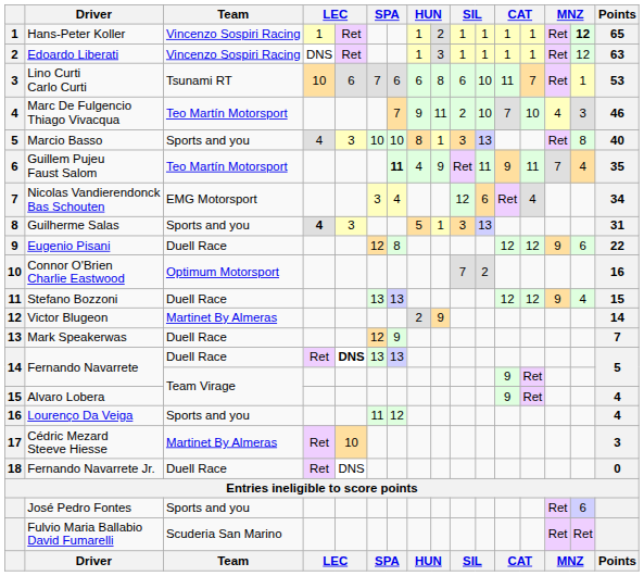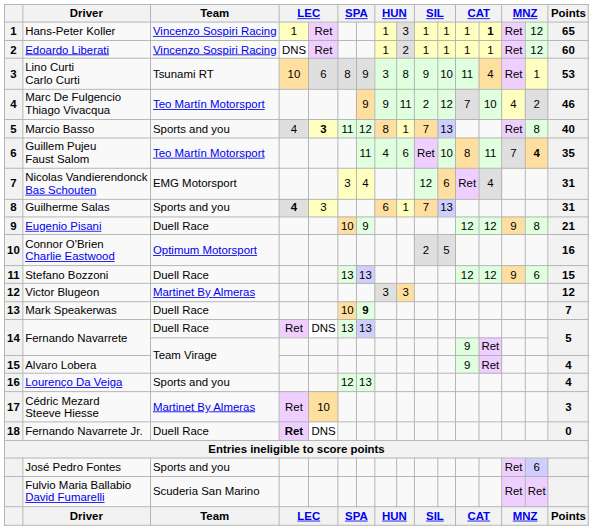Hans-Peter Koller | column 9: 2 -> 3
Hans-Peter Koller | column 13: normal -> bold
Hans-Peter Koller | column 15: bold -> normal
Edoardo Liberati | column 9: 3 -> 2
Edoardo Liberati | Points: 63 -> 60
Lino Curti Carlo Curti | column 6: 7 -> 8
Lino Curti Carlo Curti | column 7: 6 -> 9
Lino Curti Carlo Curti | column 8: 6 -> 3
Lino Curti Carlo Curti | column 10: 6 -> 9
Lino Curti Carlo Curti | column 13: 7 -> 4
Marc De Fulgencio Thiago Vivacqua | column 7: 7 -> 9
Marc De Fulgencio Thiago Vivacqua | column 11: 10 -> 12
Marc De Fulgencio Thiago Vivacqua | column 15: 3 -> 2
Marcio Basso | column 5: normal -> bold
Marcio Basso | column 6: 10 -> 11
Marcio Basso | column 7: 10 -> 12
Marcio Basso | column 10: 3 -> 7
Guillem Pujeu Faust Salom | column 7: bold -> normal
Guillem Pujeu Faust Salom | column 9: 9 -> 6
Guillem Pujeu Faust Salom | column 11: 11 -> 10
Guillem Pujeu Faust Salom | column 12: 9 -> 8
Guillem Pujeu Faust Salom | column 15: normal -> bold
Nicolas Vandierendonck Bas Schouten | Points: 34 -> 31
Guilherme Salas | column 8: 5 -> 6
Guilherme Salas | column 10: 3 -> 7
Eugenio Pisani | column 6: 12 -> 10
Eugenio Pisani | column 7: 8 -> 9
Eugenio Pisani | column 15: 6 -> 8
Eugenio Pisani | Points: 22 -> 21
Connor O'Brien Charlie Eastwood | column 10: 7 -> 2
Connor O'Brien Charlie Eastwood | column 11: 2 -> 5
Stefano Bozzoni | column 15: 4 -> 6
Victor Blugeon | column 8: 2 -> 3
Victor Blugeon | column 9: 9 -> 3
Victor Blugeon | Points: 14 -> 12
Mark Speakerwas | column 6: 12 -> 10
Mark Speakerwas | column 7: normal -> bold
Fernando Navarrete / Duell Race | column 5: bold -> normal
Lourenço Da Veiga | column 6: 11 -> 12
Lourenço Da Veiga | column 7: 12 -> 13
Fernando Navarrete Jr. | column 4: normal -> bold
